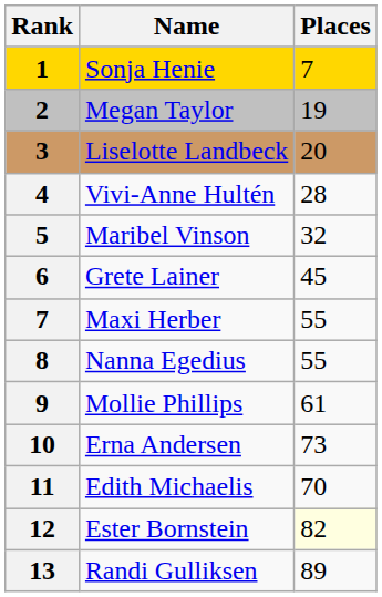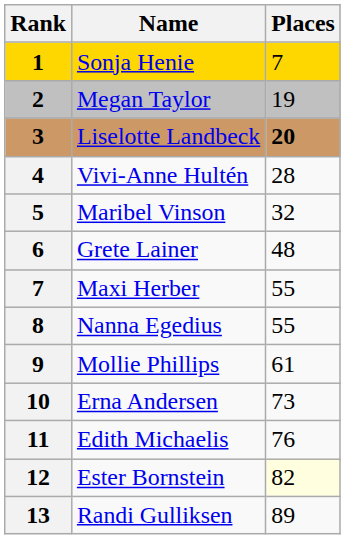Liselotte Landbeck | Places: normal -> bold
Grete Lainer | Places: 45 -> 48
Edith Michaelis | Places: 70 -> 76
